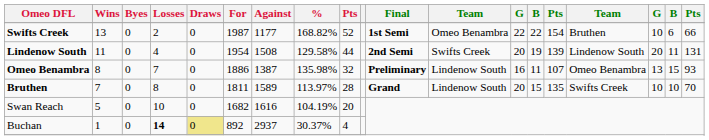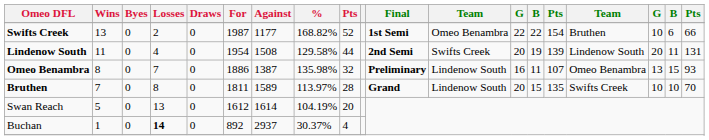Swan Reach | Losses: 10 -> 13
Swan Reach | For: 1682 -> 1612
Swan Reach | Against: 1616 -> 1614
Buchan | Draws: khaki background -> no background
